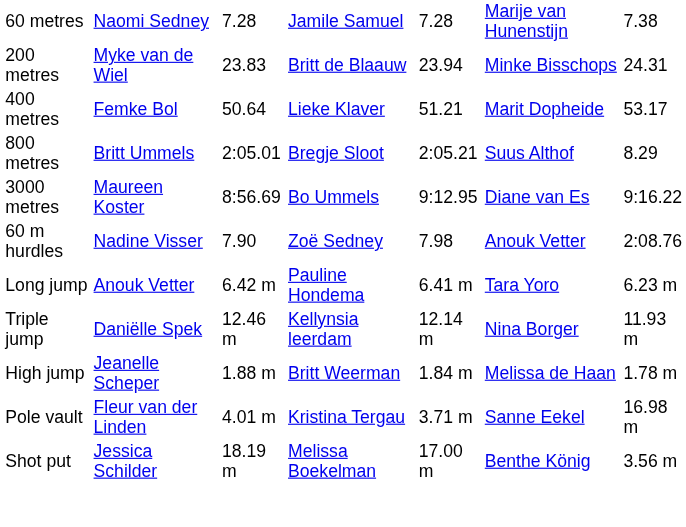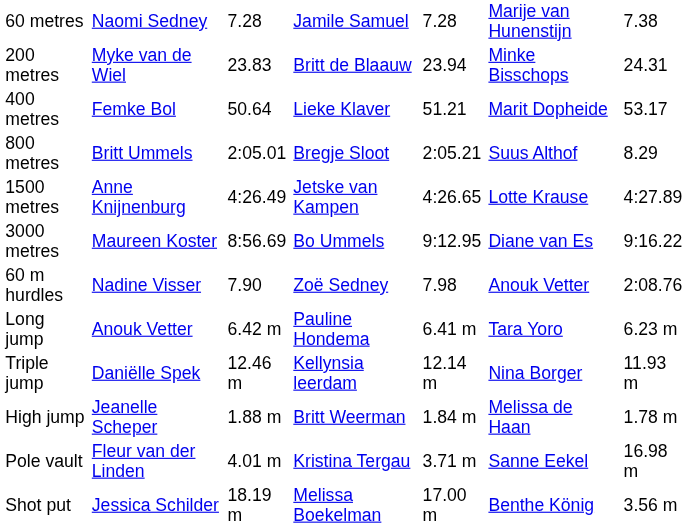+ row: 1500 metres | Anne Knijnenburg | 4:26.49 | Jetske van Kampen | 4:26.65 | Lotte Krause | 4:27.89
